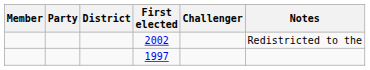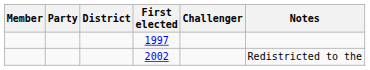rows swapped: 2002 <-> 1997
